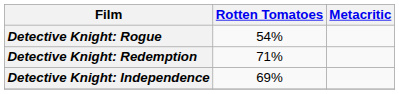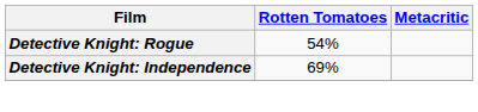- row: Detective Knight: Redemption | 71%
